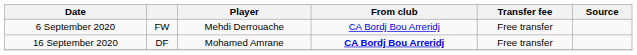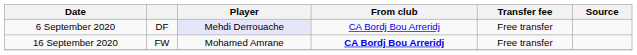6 September 2020 | column 2: FW -> DF
6 September 2020 | Player: no background -> lavender background
16 September 2020 | column 2: DF -> FW
